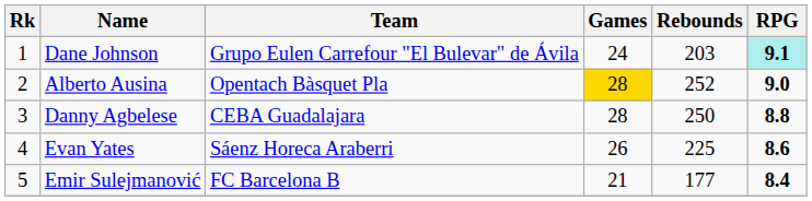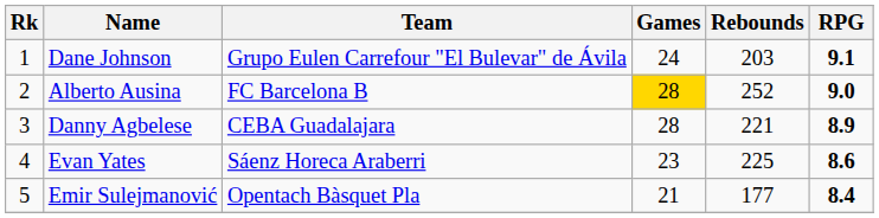Dane Johnson | RPG: paleturquoise background -> no background
Alberto Ausina | Team: Opentach Bàsquet Pla -> FC Barcelona B
Danny Agbelese | Rebounds: 250 -> 221
Danny Agbelese | RPG: 8.8 -> 8.9
Evan Yates | Games: 26 -> 23
Emir Sulejmanović | Team: FC Barcelona B -> Opentach Bàsquet Pla
